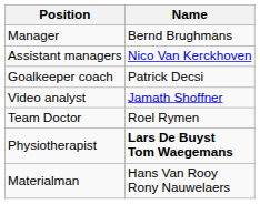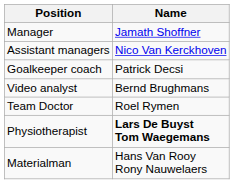Manager | Name: Bernd Brughmans -> Jamath Shoffner
Video analyst | Name: Jamath Shoffner -> Bernd Brughmans
